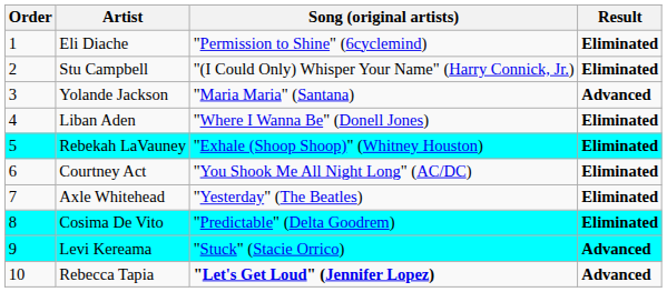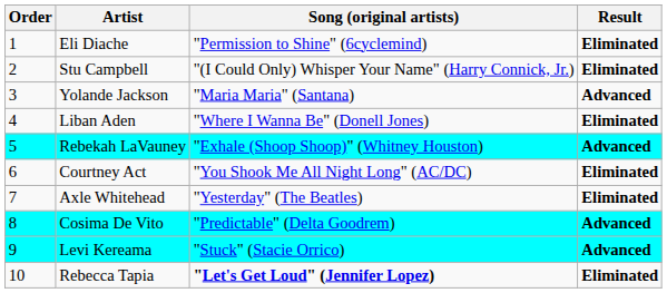Rebekah LaVauney | Result: Eliminated -> Advanced
Cosima De Vito | Result: Eliminated -> Advanced
Rebecca Tapia | Result: Advanced -> Eliminated
